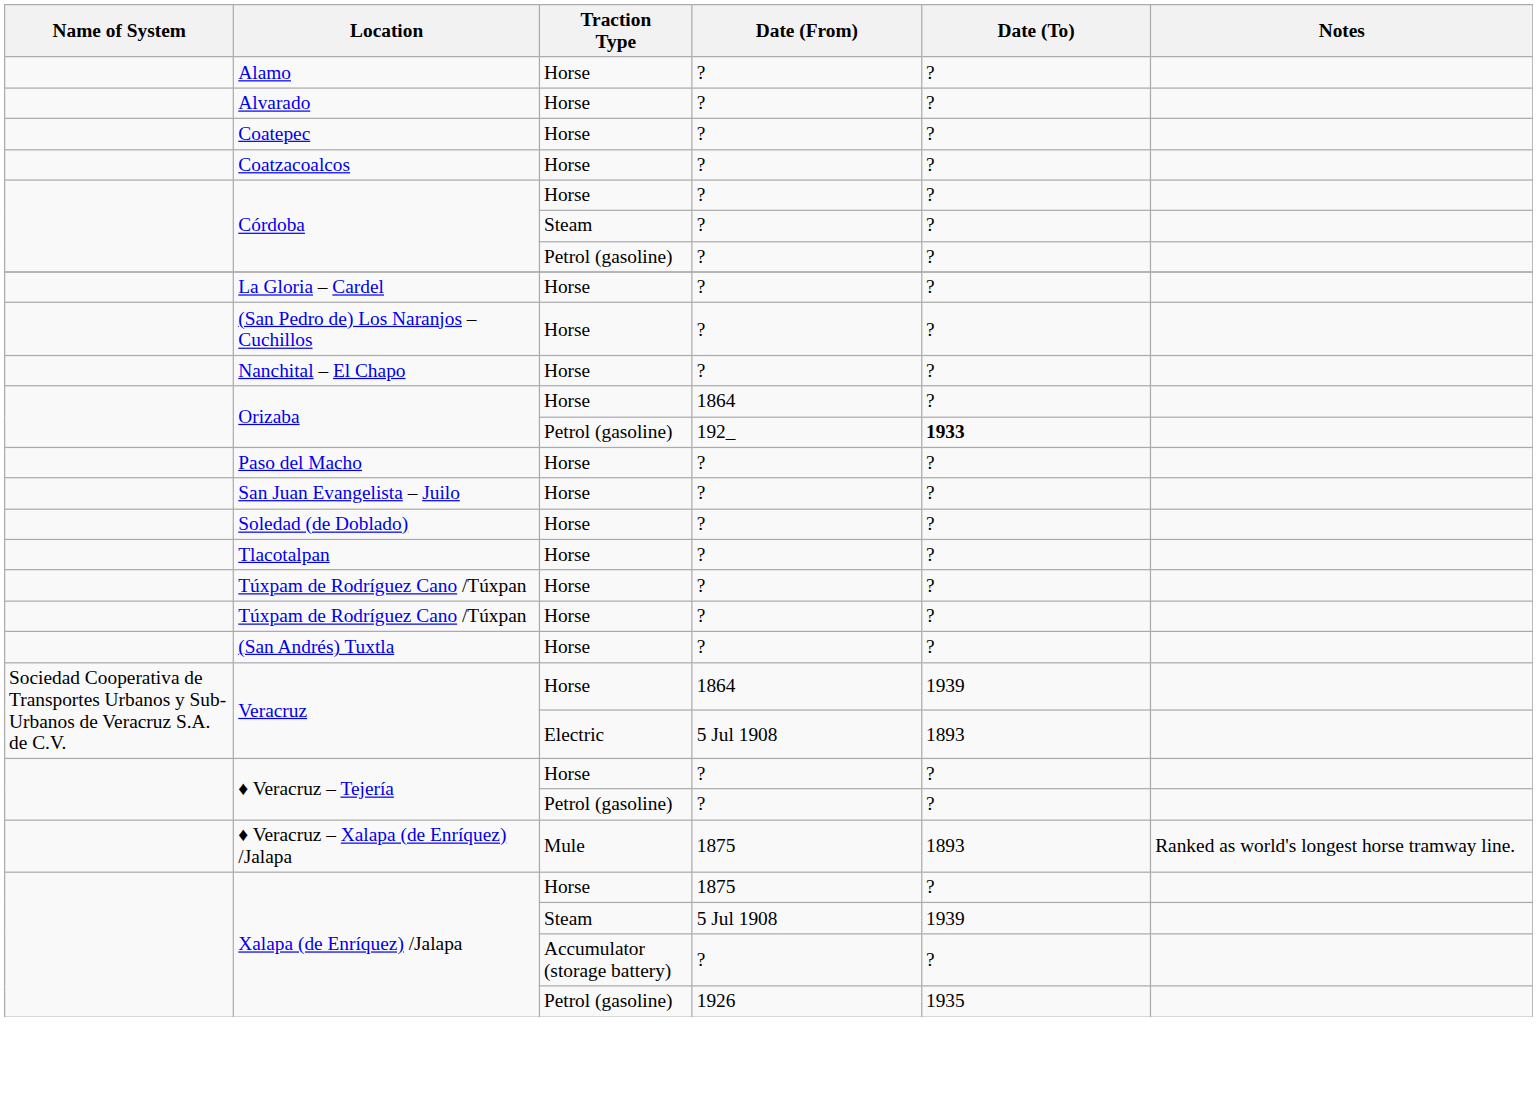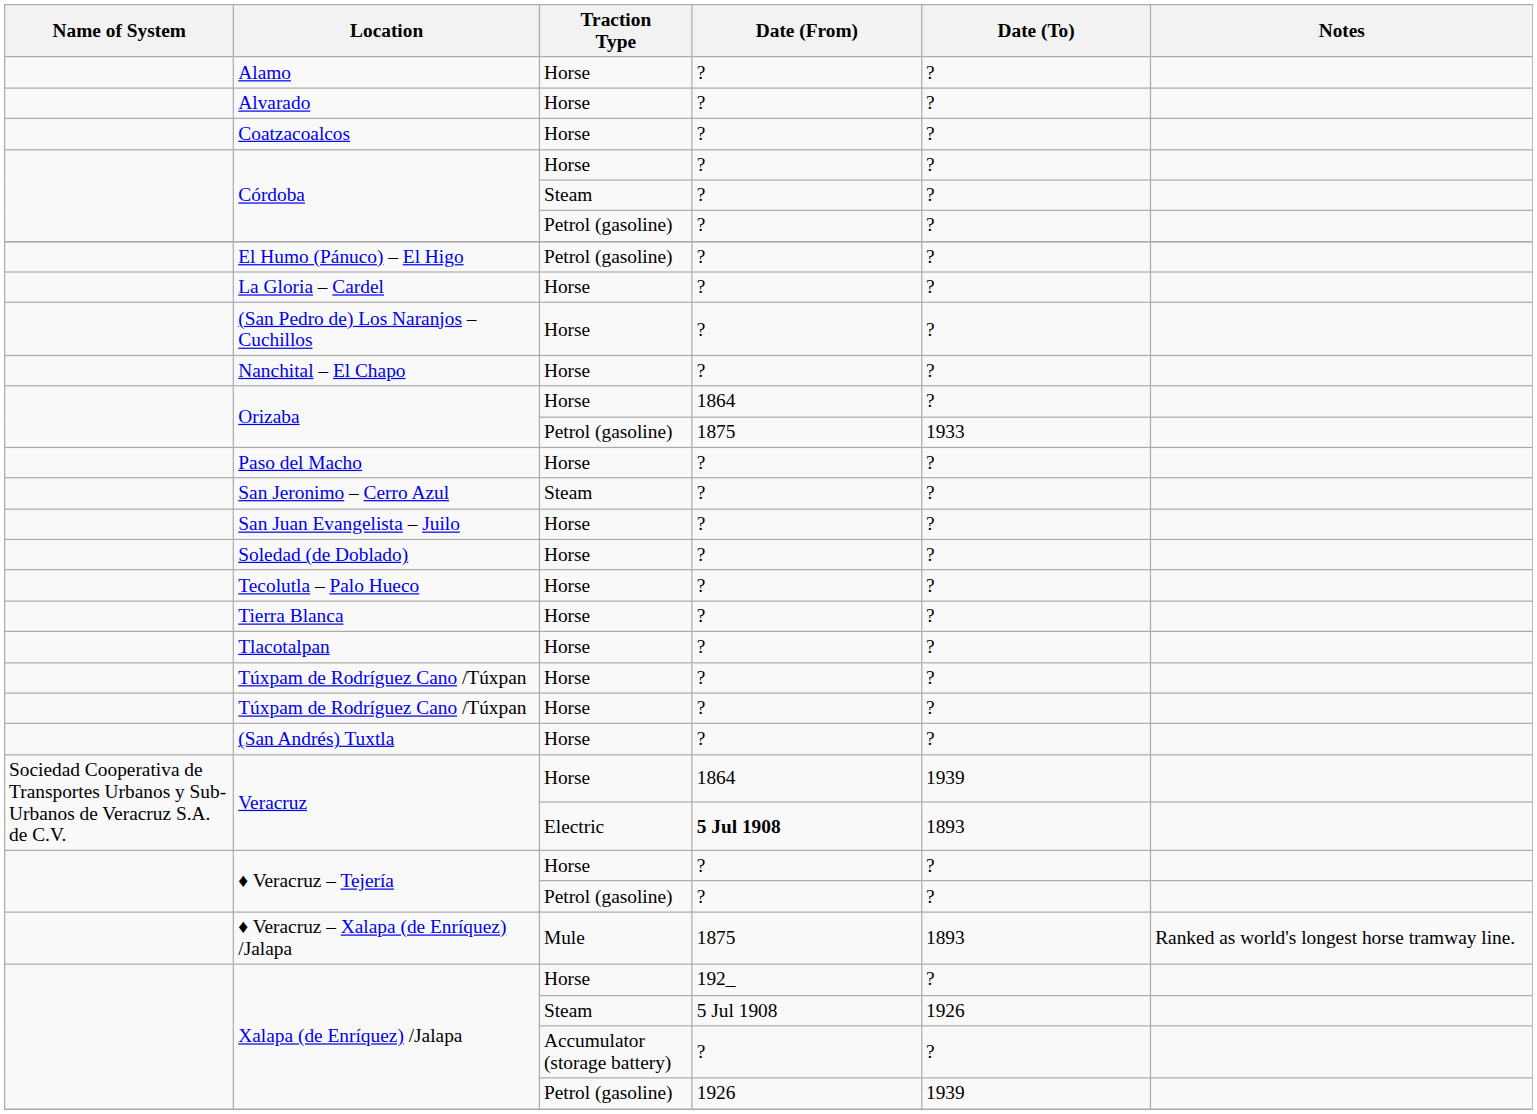- row: Coatepec | Horse | ? | ?
+ row: El Humo (Pánuco) – El Higo | Petrol (gasoline) | ? | ?
Orizaba / Petrol (gasoline) | Date (From): 192_ -> 1875
Orizaba / Petrol (gasoline) | Date (To): bold -> normal
+ row: San Jeronimo – Cerro Azul | Steam | ? | ?
+ row: Tecolutla – Palo Hueco | Horse | ? | ?
+ row: Tierra Blanca | Horse | ? | ?
Veracruz / Electric | Date (From): normal -> bold
Xalapa (de Enríquez) /Jalapa / Horse | Date (From): 1875 -> 192_
Xalapa (de Enríquez) /Jalapa / Steam | Date (To): 1939 -> 1926
Xalapa (de Enríquez) /Jalapa / Petrol (gasoline) | Date (To): 1935 -> 1939
